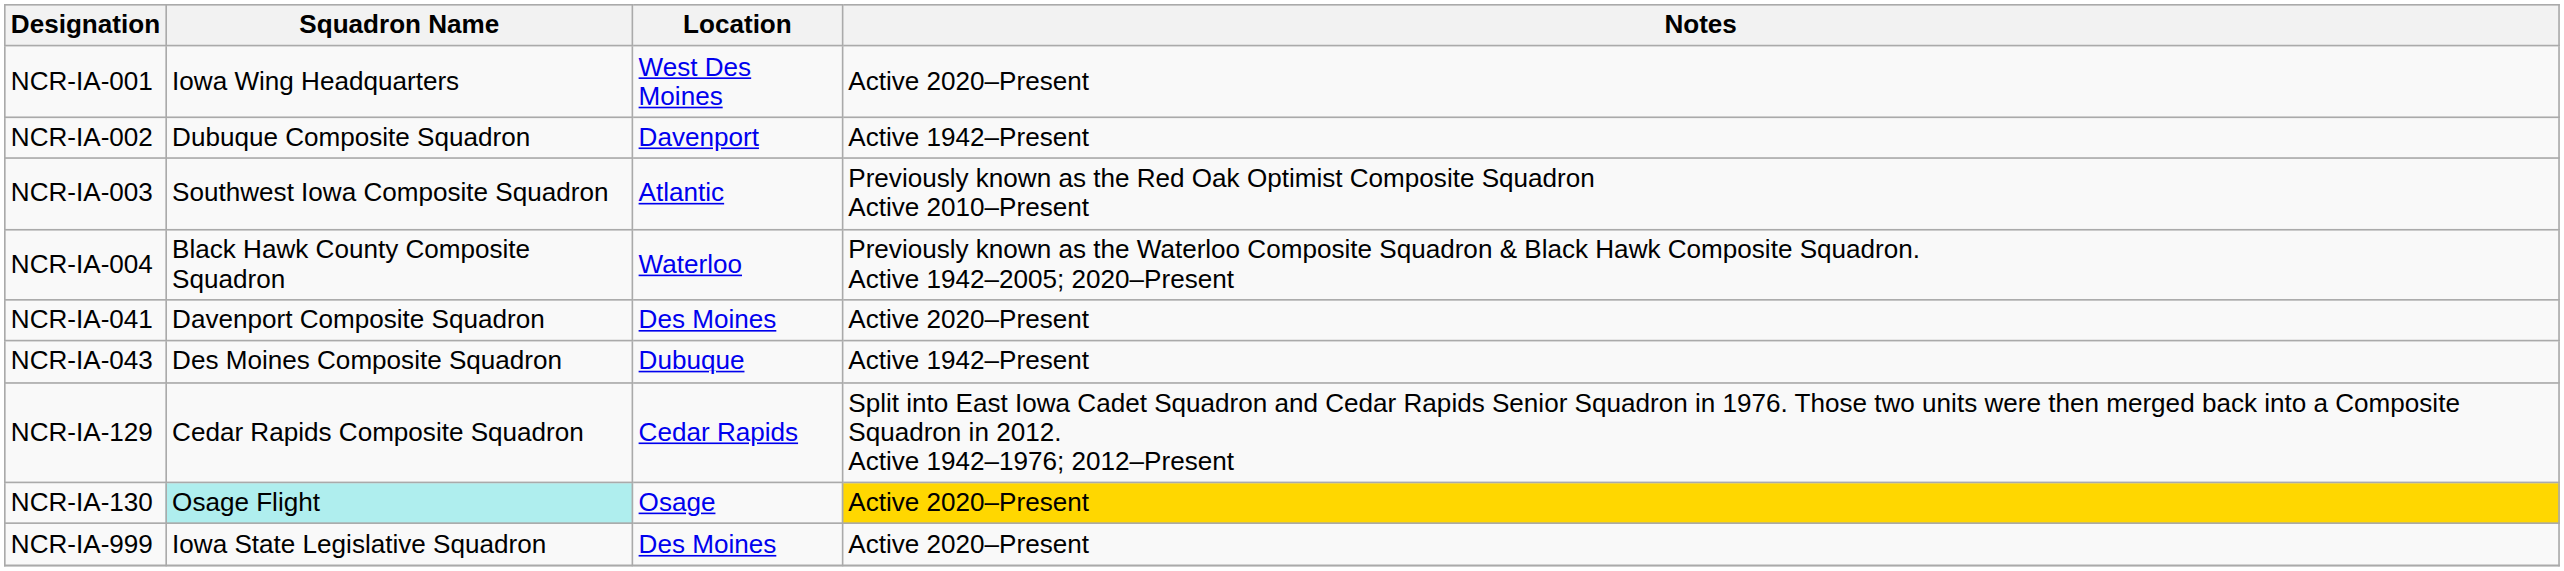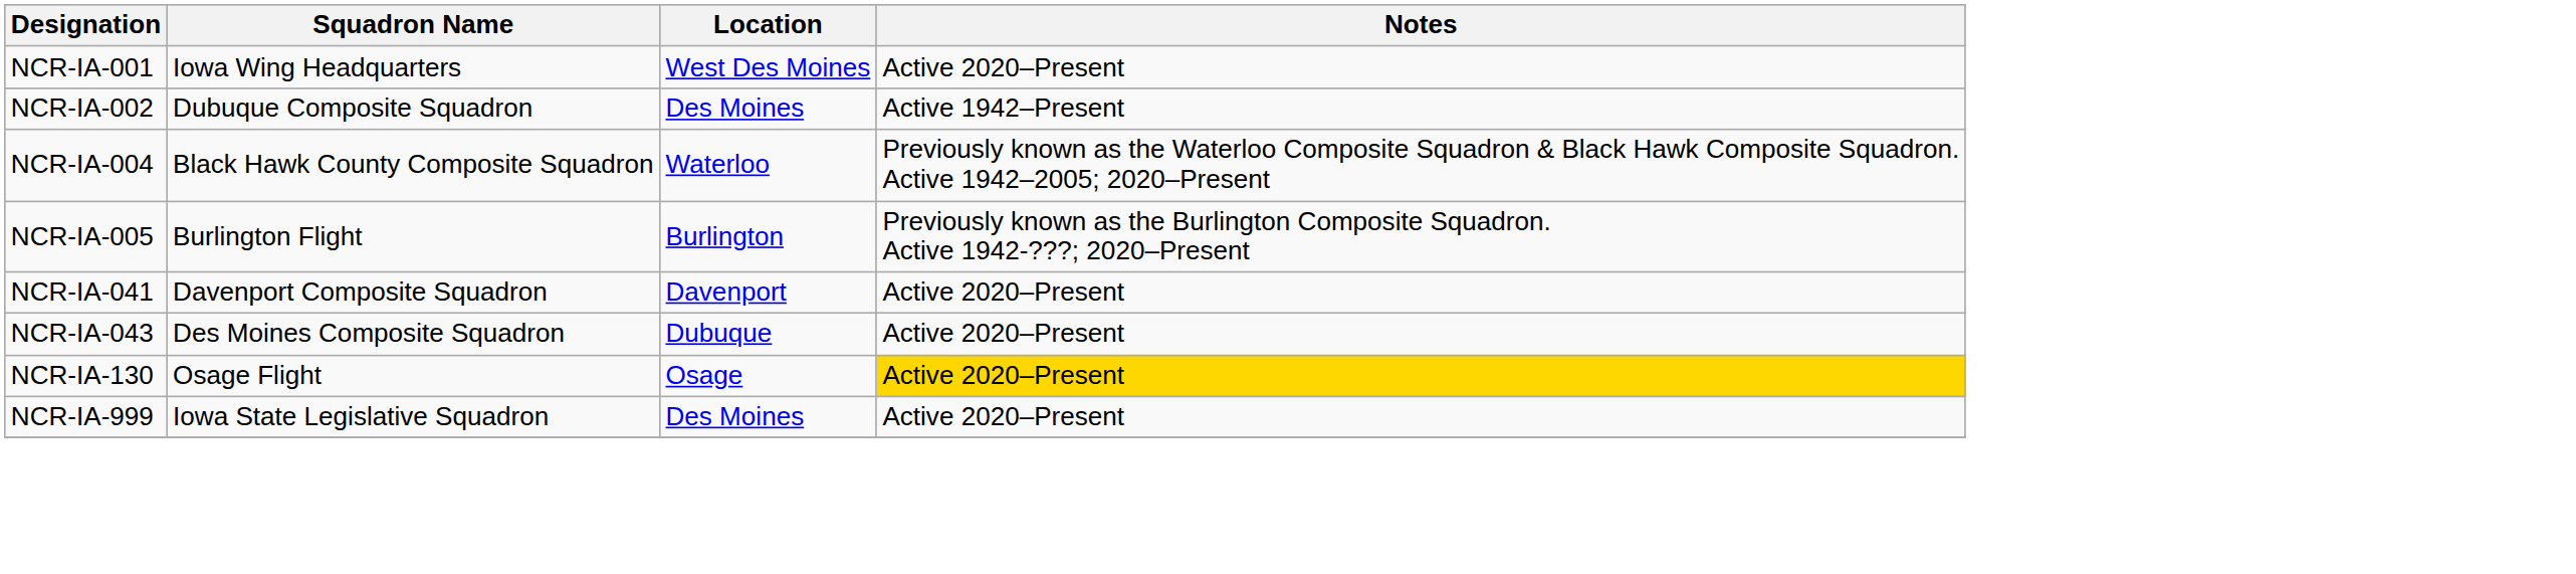NCR-IA-002 | Location: Davenport -> Des Moines
- row: NCR-IA-003 | Southwest Iowa Composite Squadron | Atlantic | Previously known as the Red Oak Optimist Composite Squadron Active 2010–Present
+ row: NCR-IA-005 | Burlington Flight | Burlington | Previously known as the Burlington Composite Squadron. Active 1942-???; 2020–Present
NCR-IA-041 | Location: Des Moines -> Davenport
NCR-IA-043 | Notes: Active 1942–Present -> Active 2020–Present
- row: NCR-IA-129 | Cedar Rapids Composite Squadron | Cedar Rapids | Split into East Iowa Cadet Squadron and Cedar Rapids Senior Squadron in 1976. Those two units were then merged back into a Composite Squadron in 2012. Active 1942–1976; 2012–Present
NCR-IA-130 | Squadron Name: paleturquoise background -> no background
